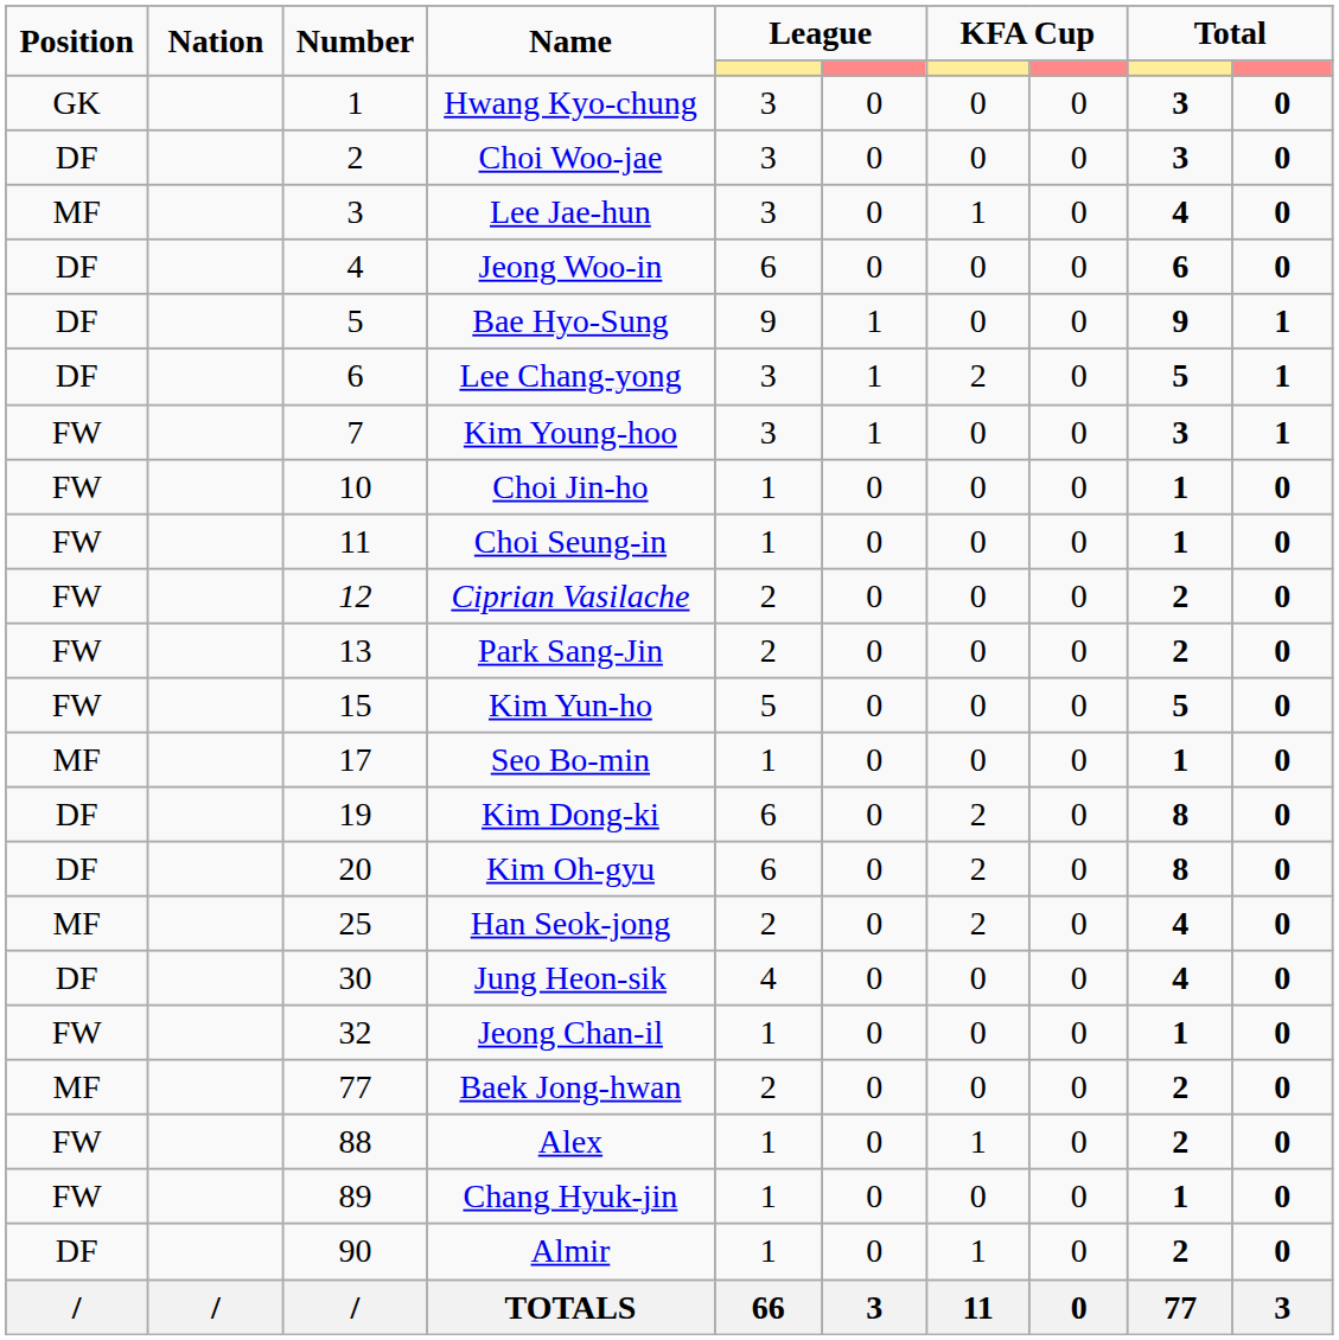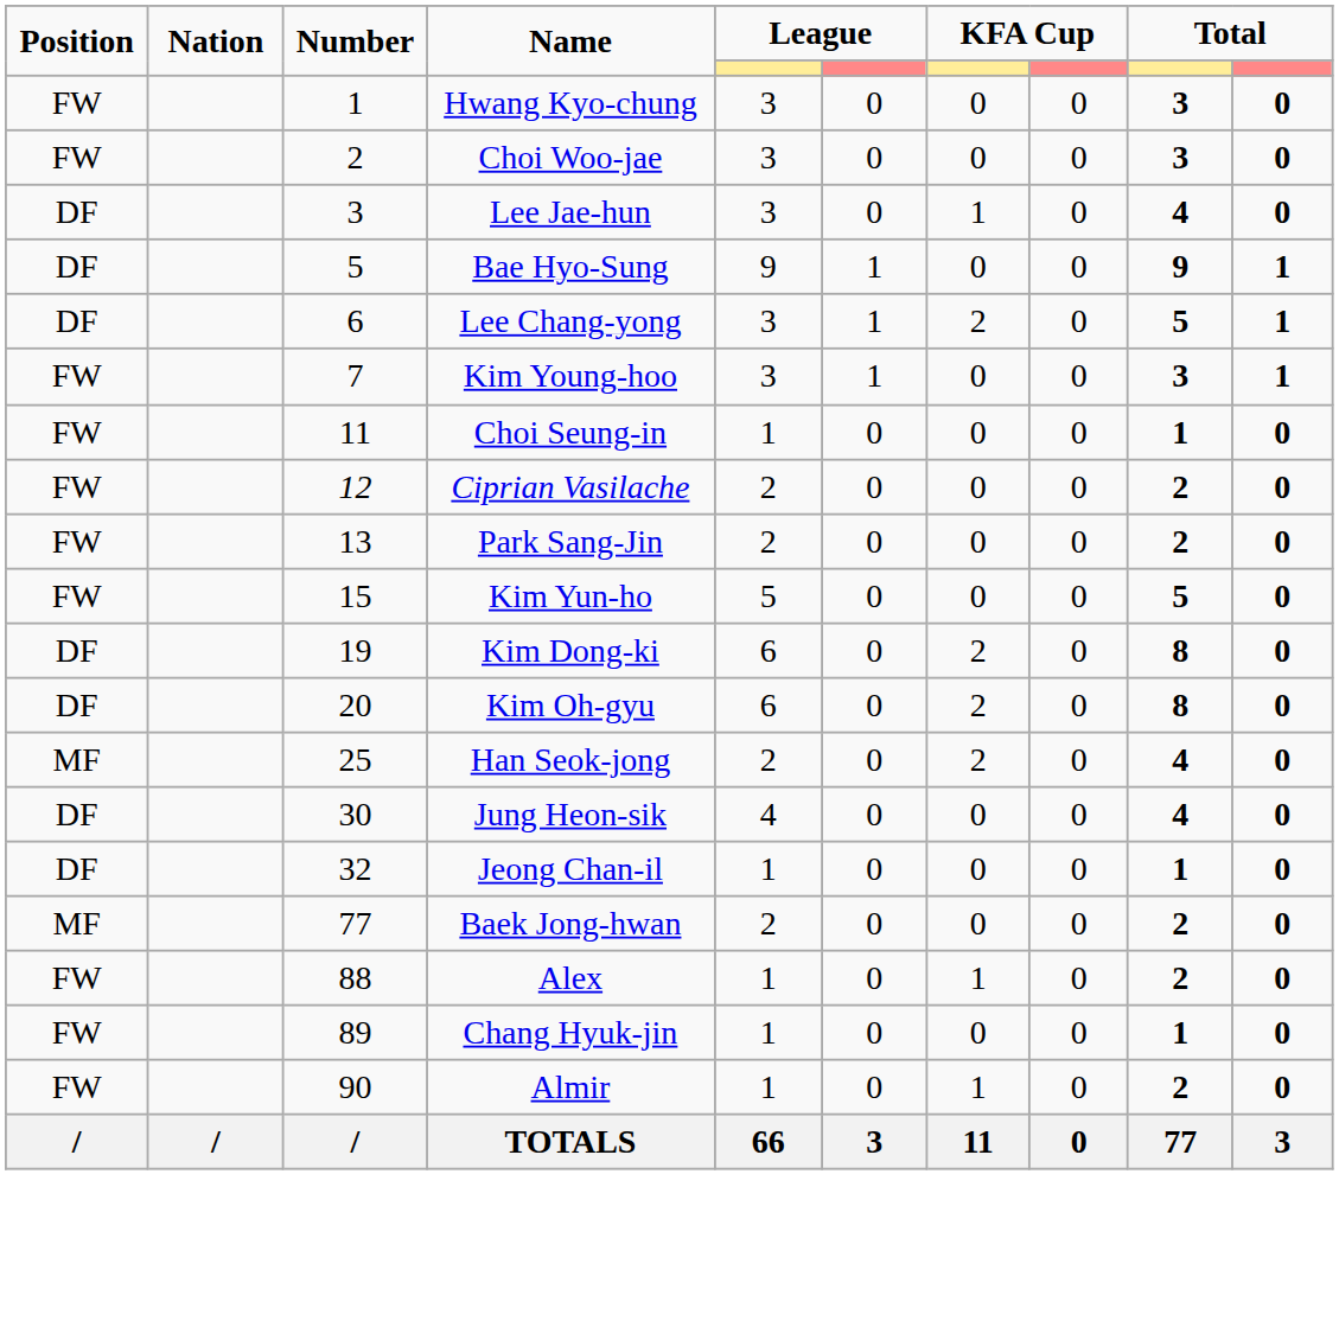Hwang Kyo-chung | Position: GK -> FW
Choi Woo-jae | Position: DF -> FW
Lee Jae-hun | Position: MF -> DF
- row: DF | 4 | Jeong Woo-in | 6 | 0 | 0 | 0 | 6 | 0
- row: FW | 10 | Choi Jin-ho | 1 | 0 | 0 | 0 | 1 | 0
- row: MF | 17 | Seo Bo-min | 1 | 0 | 0 | 0 | 1 | 0
Jeong Chan-il | Position: FW -> DF
Almir | Position: DF -> FW
